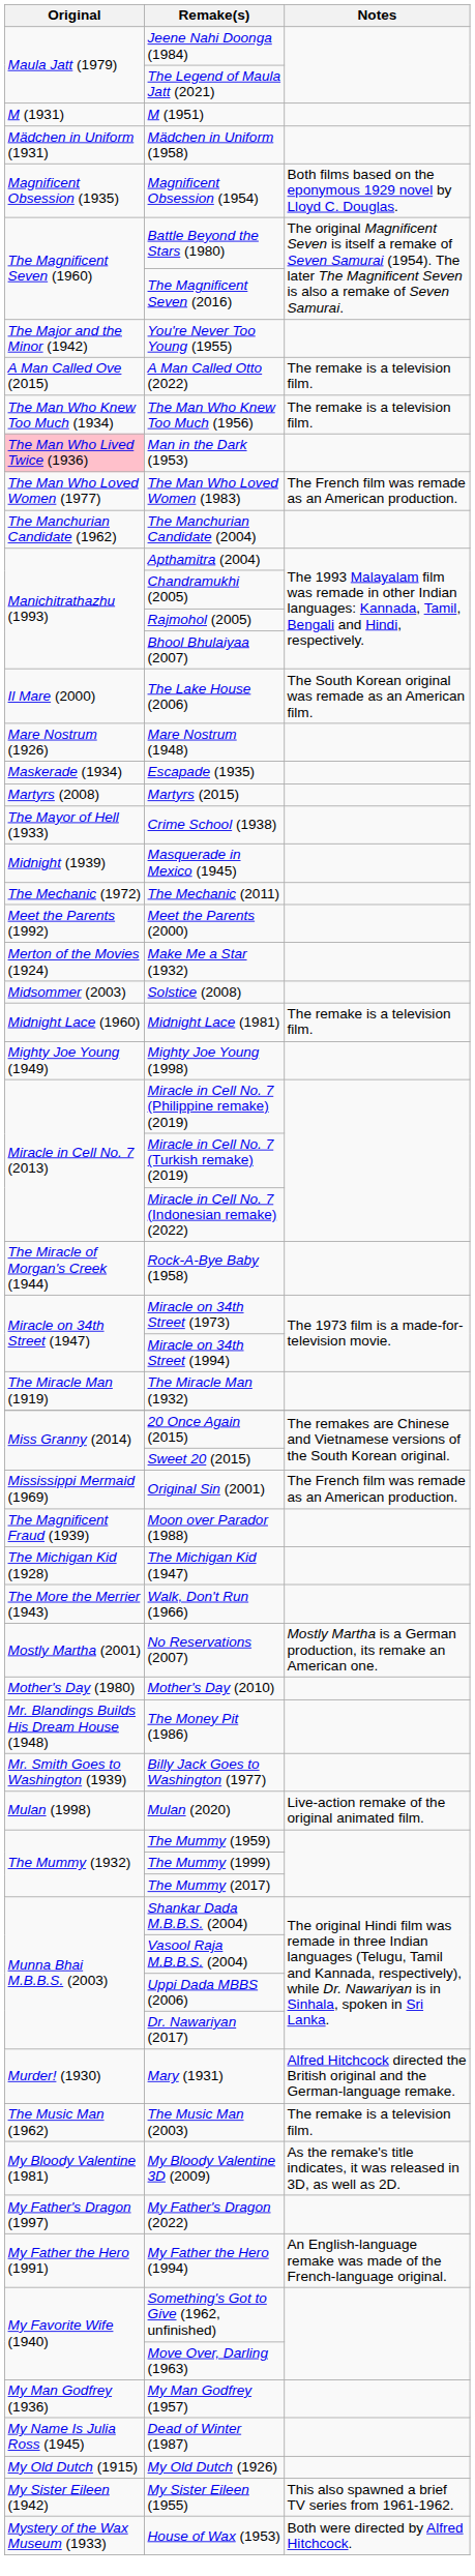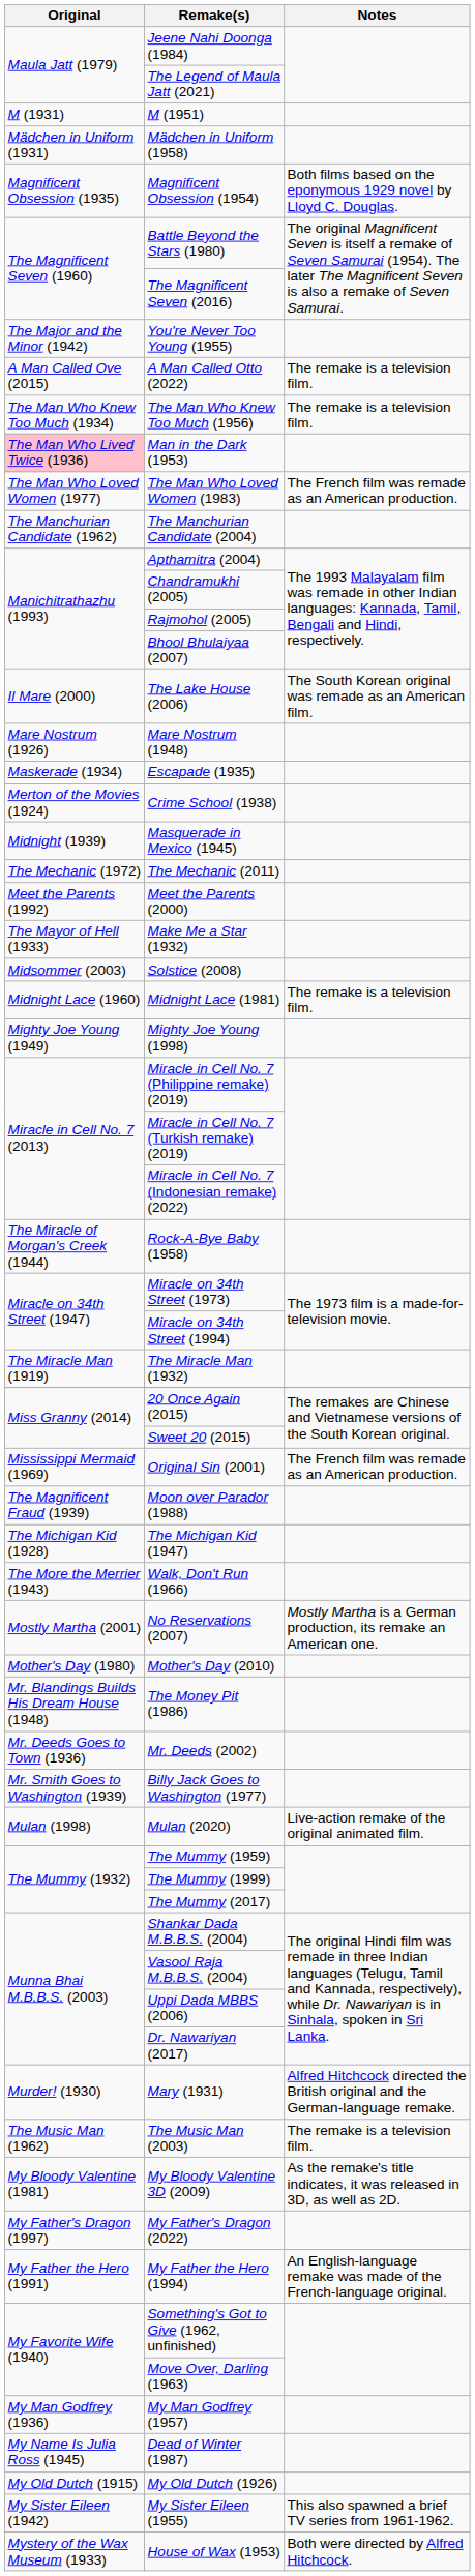- row: Martyrs (2008) | Martyrs (2015)
Crime School (1938) | Original: The Mayor of Hell (1933) -> Merton of the Movies (1924)
Make Me a Star (1932) | Original: Merton of the Movies (1924) -> The Mayor of Hell (1933)
+ row: Mr. Deeds Goes to Town (1936) | Mr. Deeds (2002)
